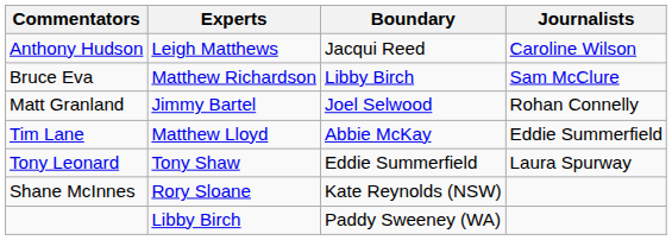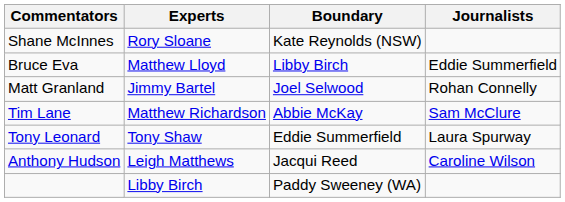rows swapped: Anthony Hudson <-> Shane McInnes
Bruce Eva | Experts: Matthew Richardson -> Matthew Lloyd
Bruce Eva | Journalists: Sam McClure -> Eddie Summerfield
Tim Lane | Experts: Matthew Lloyd -> Matthew Richardson
Tim Lane | Journalists: Eddie Summerfield -> Sam McClure
